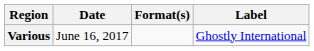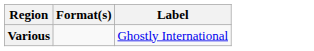- column: Date | June 16, 2017
